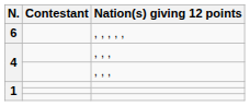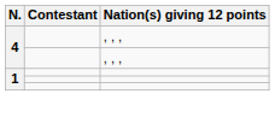- row: 6 | , , , , ,
